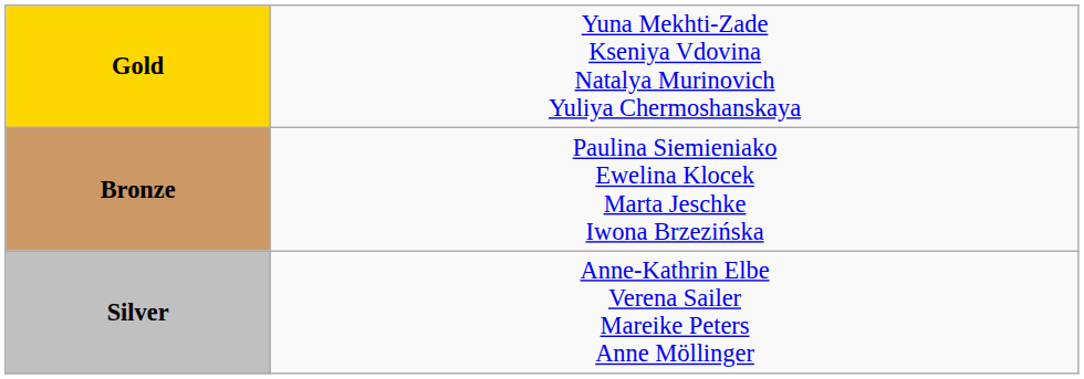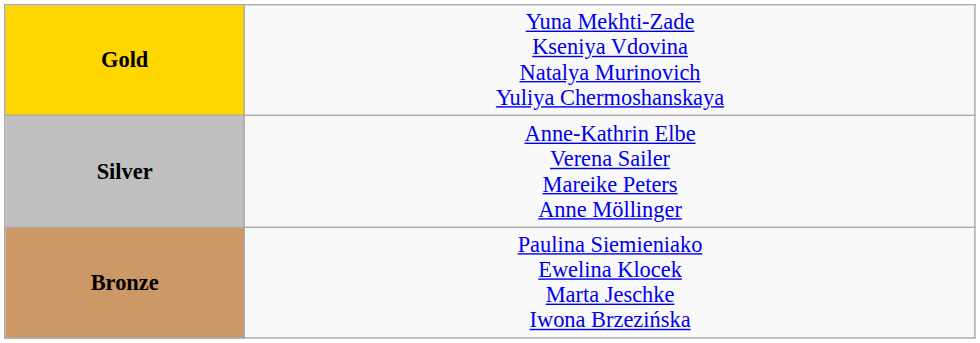rows swapped: Silver <-> Bronze
